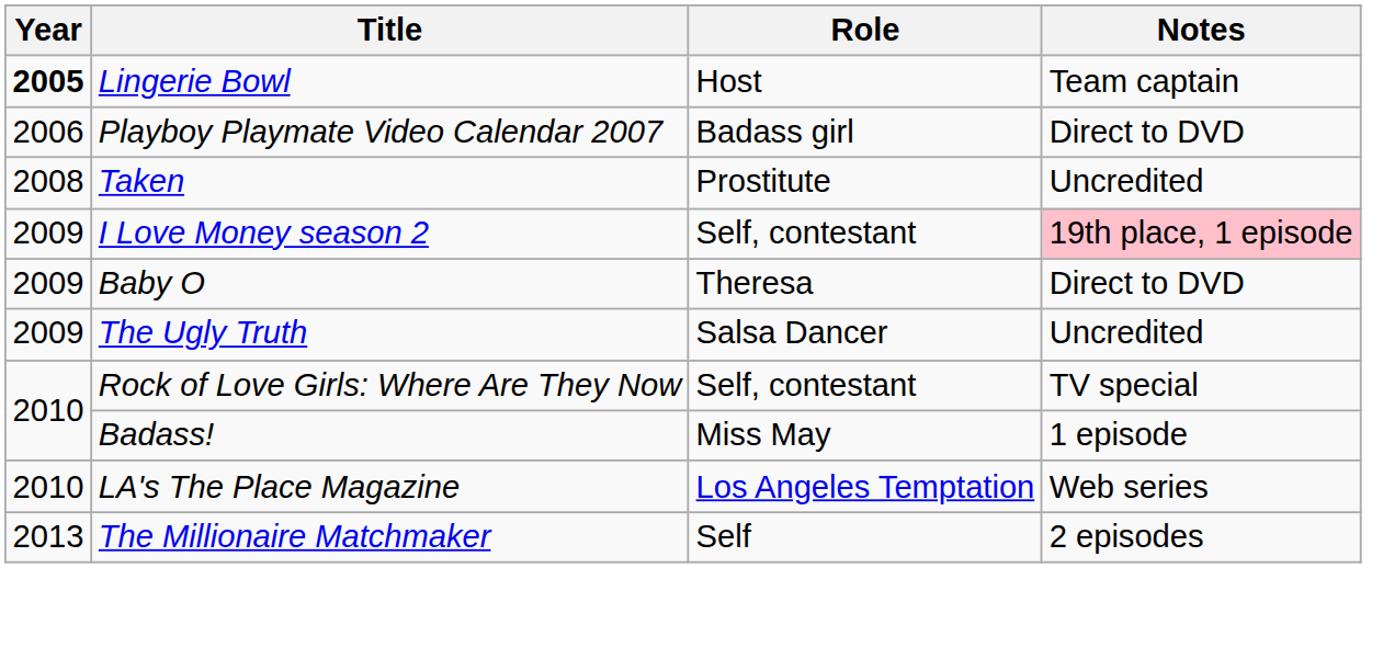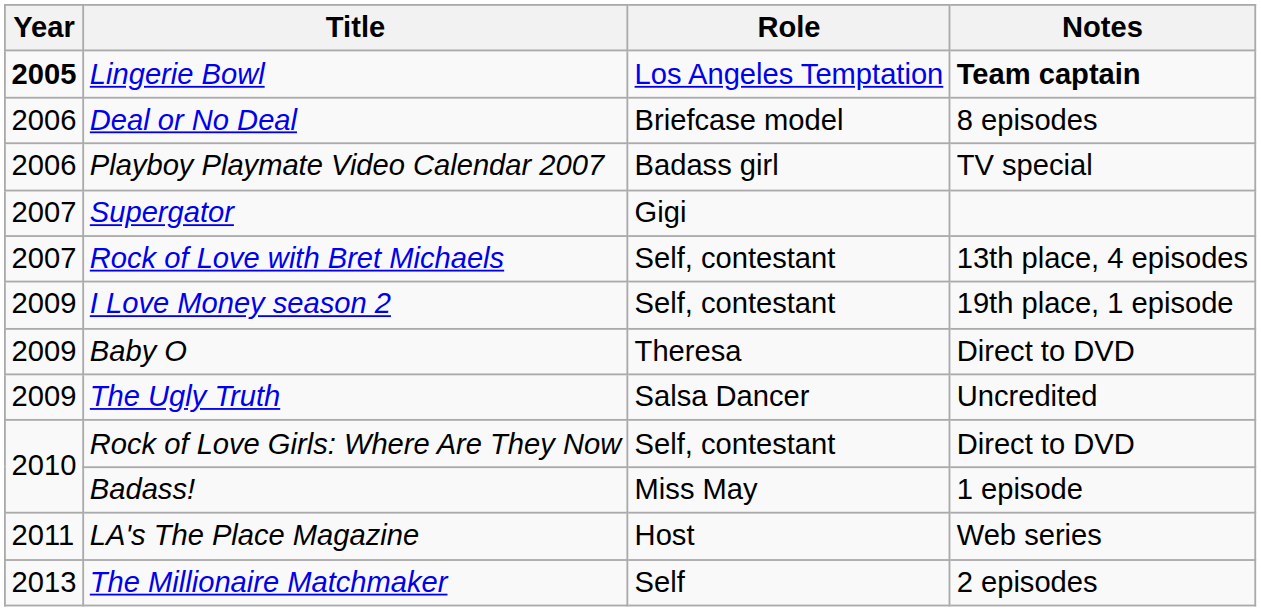Lingerie Bowl | Role: Host -> Los Angeles Temptation
Lingerie Bowl | Notes: normal -> bold
+ row: 2006 | Deal or No Deal | Briefcase model | 8 episodes
Playboy Playmate Video Calendar 2007 | Notes: Direct to DVD -> TV special
+ row: 2007 | Supergator | Gigi
+ row: 2007 | Rock of Love with Bret Michaels | Self, contestant | 13th place, 4 episodes
- row: 2008 | Taken | Prostitute | Uncredited
I Love Money season 2 | Notes: pink background -> no background
Rock of Love Girls: Where Are They Now | Notes: TV special -> Direct to DVD
LA's The Place Magazine | Year: 2010 -> 2011
LA's The Place Magazine | Role: Los Angeles Temptation -> Host
